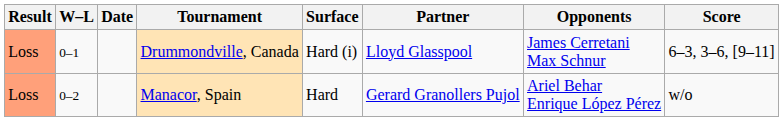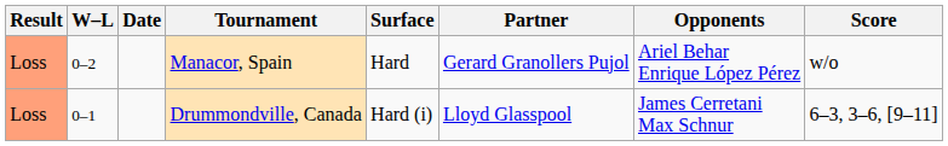rows swapped: Drummondville, Canada <-> Manacor, Spain
